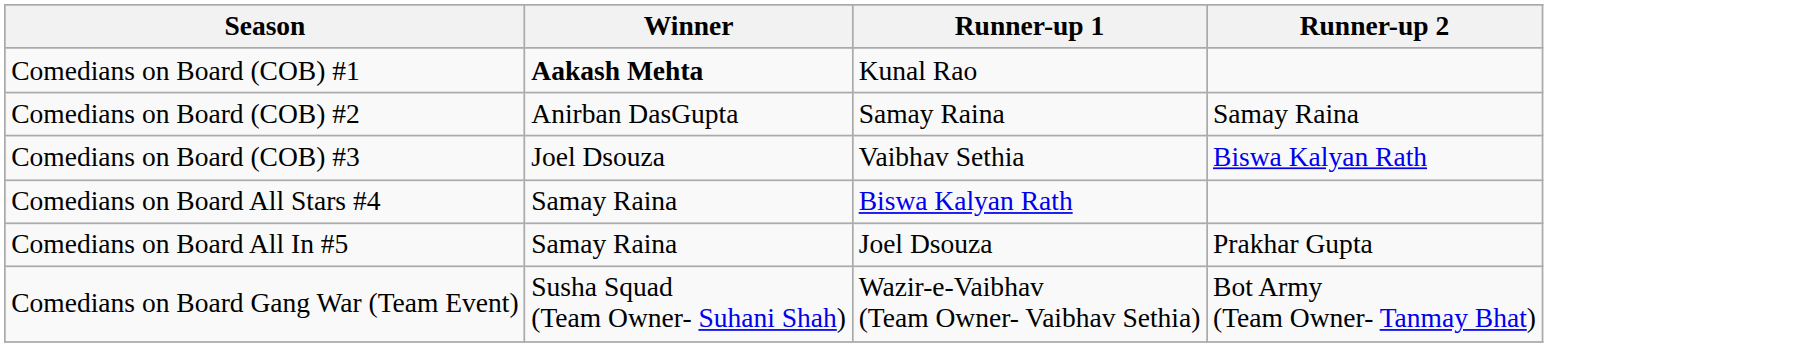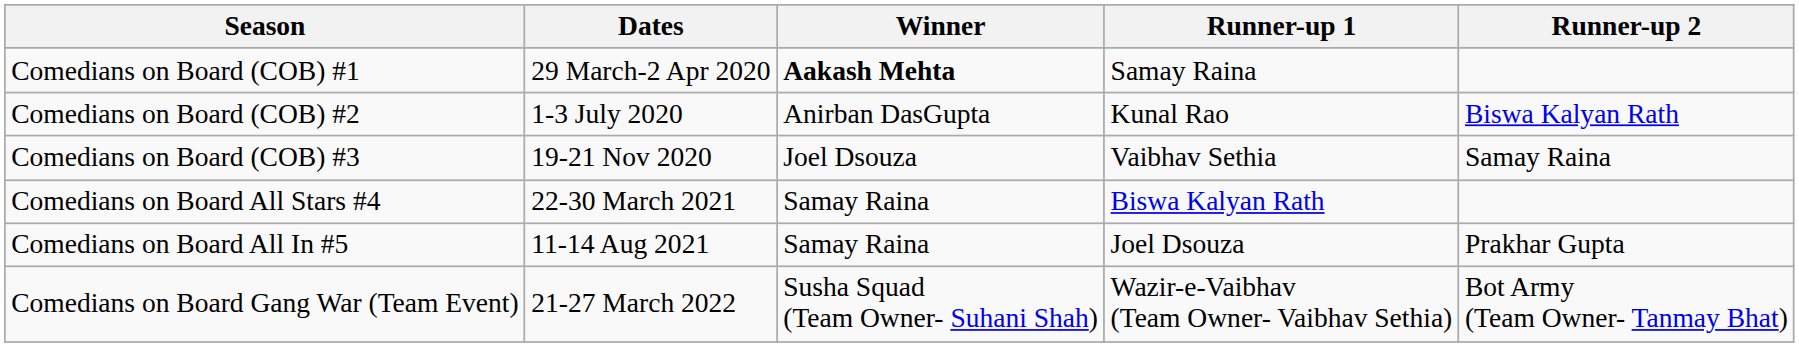+ column: Dates | 29 March-2 Apr 2020 | 1-3 July 2020 | 19-21 Nov 2020 | 22-30 March 2021 | 11-14 Aug 2021 | 21-27 March 2022
Comedians on Board (COB) #1 | Runner-up 1: Kunal Rao -> Samay Raina
Comedians on Board (COB) #2 | Runner-up 1: Samay Raina -> Kunal Rao
Comedians on Board (COB) #2 | Runner-up 2: Samay Raina -> Biswa Kalyan Rath
Comedians on Board (COB) #3 | Runner-up 2: Biswa Kalyan Rath -> Samay Raina
